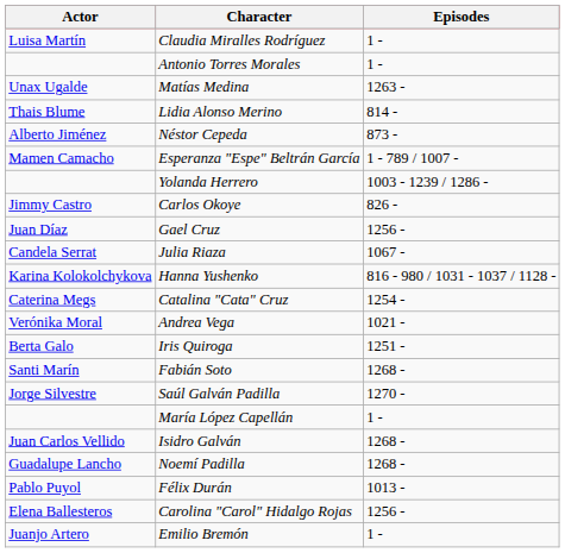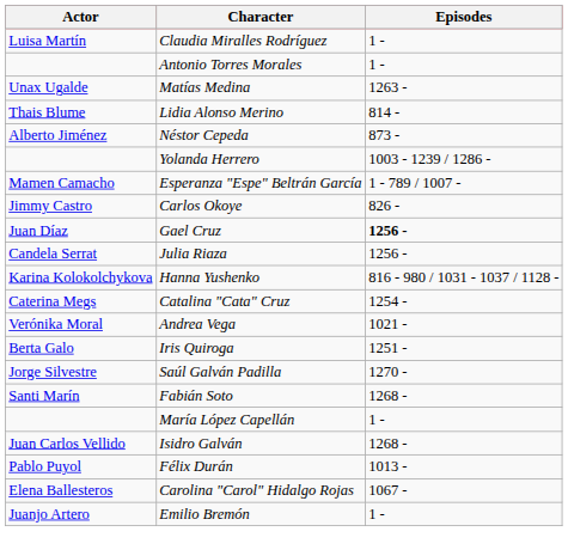rows swapped: Yolanda Herrero <-> Esperanza "Espe" Beltrán García
Gael Cruz | Episodes: normal -> bold
Julia Riaza | Episodes: 1067 - -> 1256 -
rows swapped: Fabián Soto <-> Saúl Galván Padilla
- row: Guadalupe Lancho | Noemí Padilla | 1268 -
Carolina "Carol" Hidalgo Rojas | Episodes: 1256 - -> 1067 -
